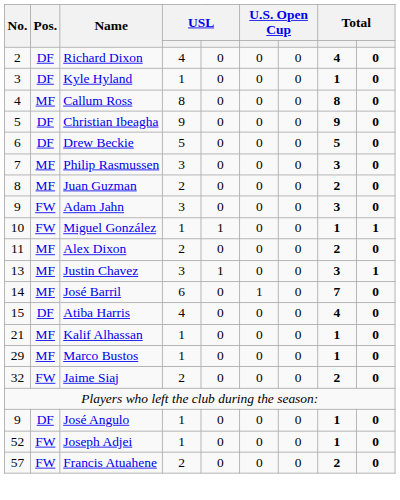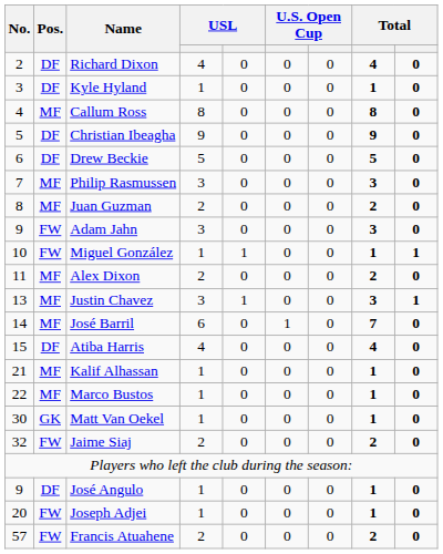Marco Bustos | No.: 29 -> 22
+ row: 30 | GK | Matt Van Oekel | 1 | 0 | 0 | 0 | 1 | 0
Joseph Adjei | No.: 52 -> 20
